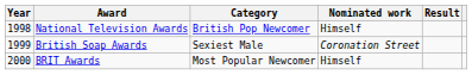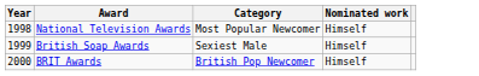- column: Result
National Television Awards | Category: British Pop Newcomer -> Most Popular Newcomer
British Soap Awards | Nominated work: Coronation Street -> Himself
BRIT Awards | Category: Most Popular Newcomer -> British Pop Newcomer
